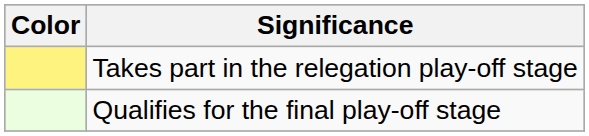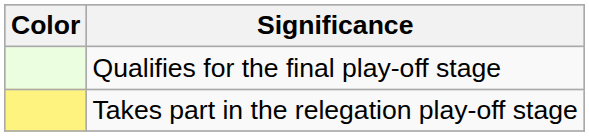rows swapped: Qualifies for the final play-off stage <-> Takes part in the relegation play-off stage
